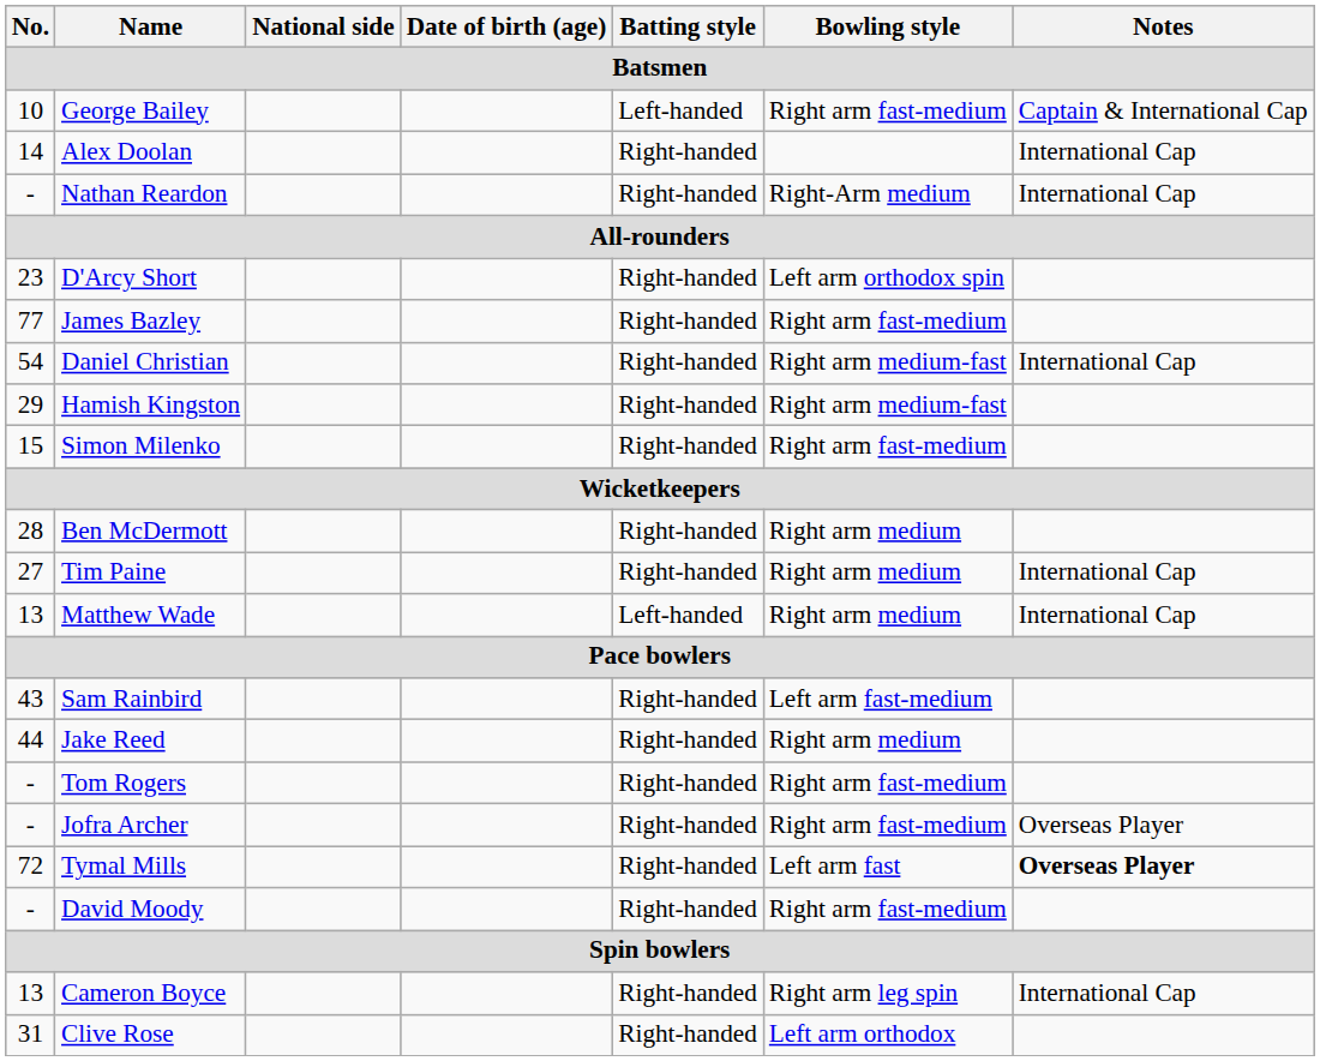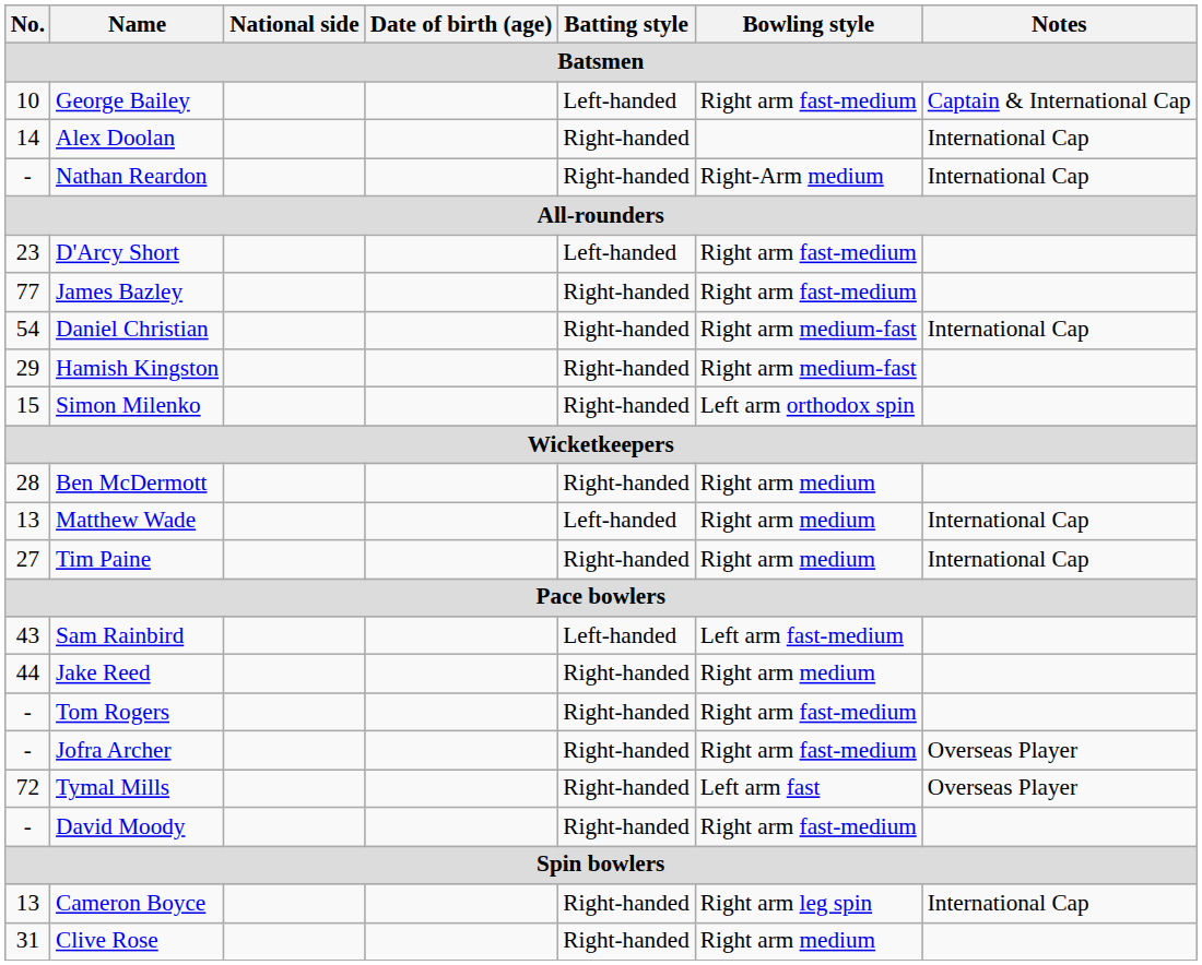D'Arcy Short | Batting style: Right-handed -> Left-handed
D'Arcy Short | Bowling style: Left arm orthodox spin -> Right arm fast-medium
Simon Milenko | Bowling style: Right arm fast-medium -> Left arm orthodox spin
rows swapped: Tim Paine <-> Matthew Wade
Sam Rainbird | Batting style: Right-handed -> Left-handed
Tymal Mills | Notes: bold -> normal
Clive Rose | Bowling style: Left arm orthodox -> Right arm medium
